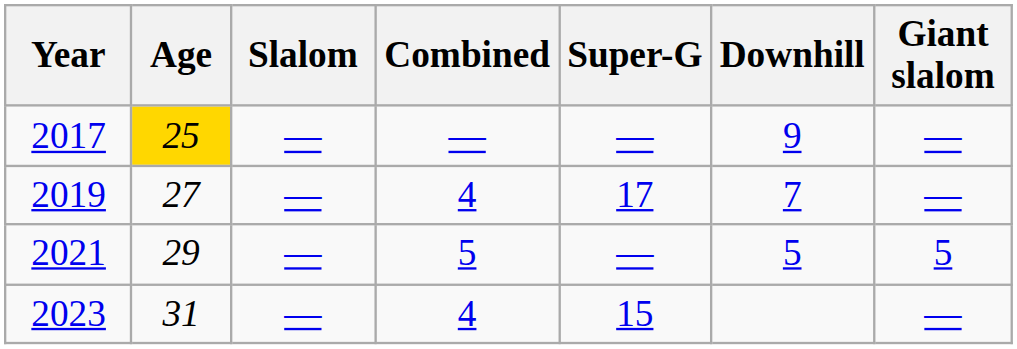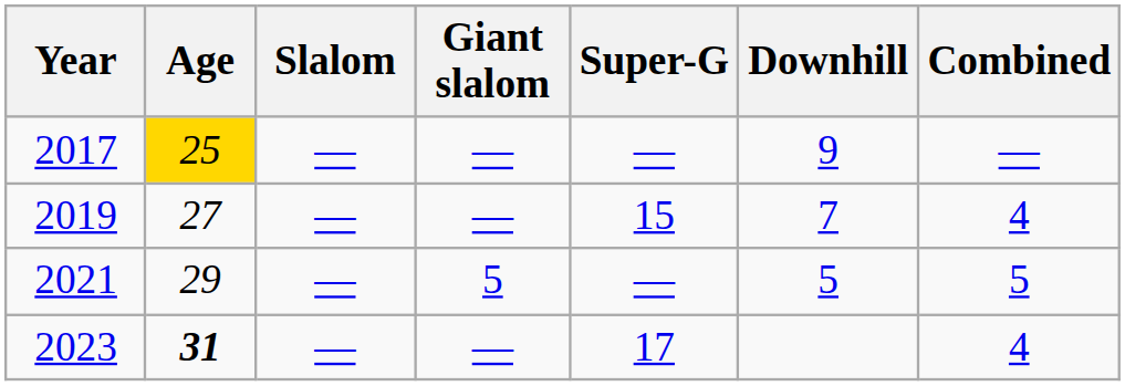columns swapped: Giant slalom <-> Combined
2019 | Super-G: 17 -> 15
2023 | Age: normal -> bold
2023 | Super-G: 15 -> 17
